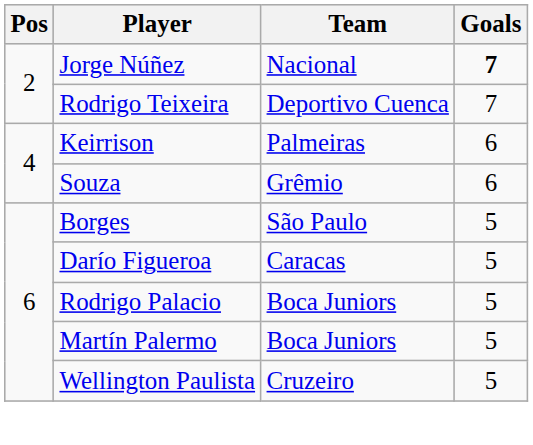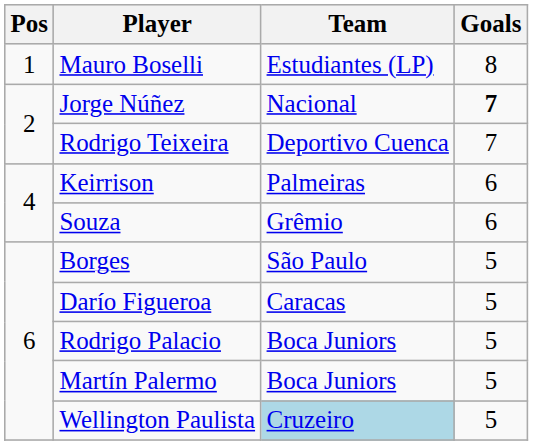+ row: 1 | Mauro Boselli | Estudiantes (LP) | 8
Wellington Paulista | Team: no background -> lightblue background
